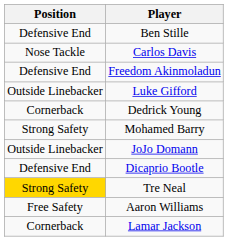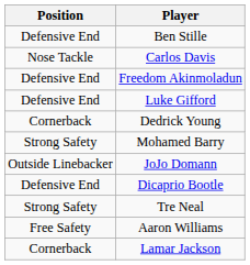Luke Gifford | Position: Outside Linebacker -> Defensive End
Tre Neal | Position: gold background -> no background
